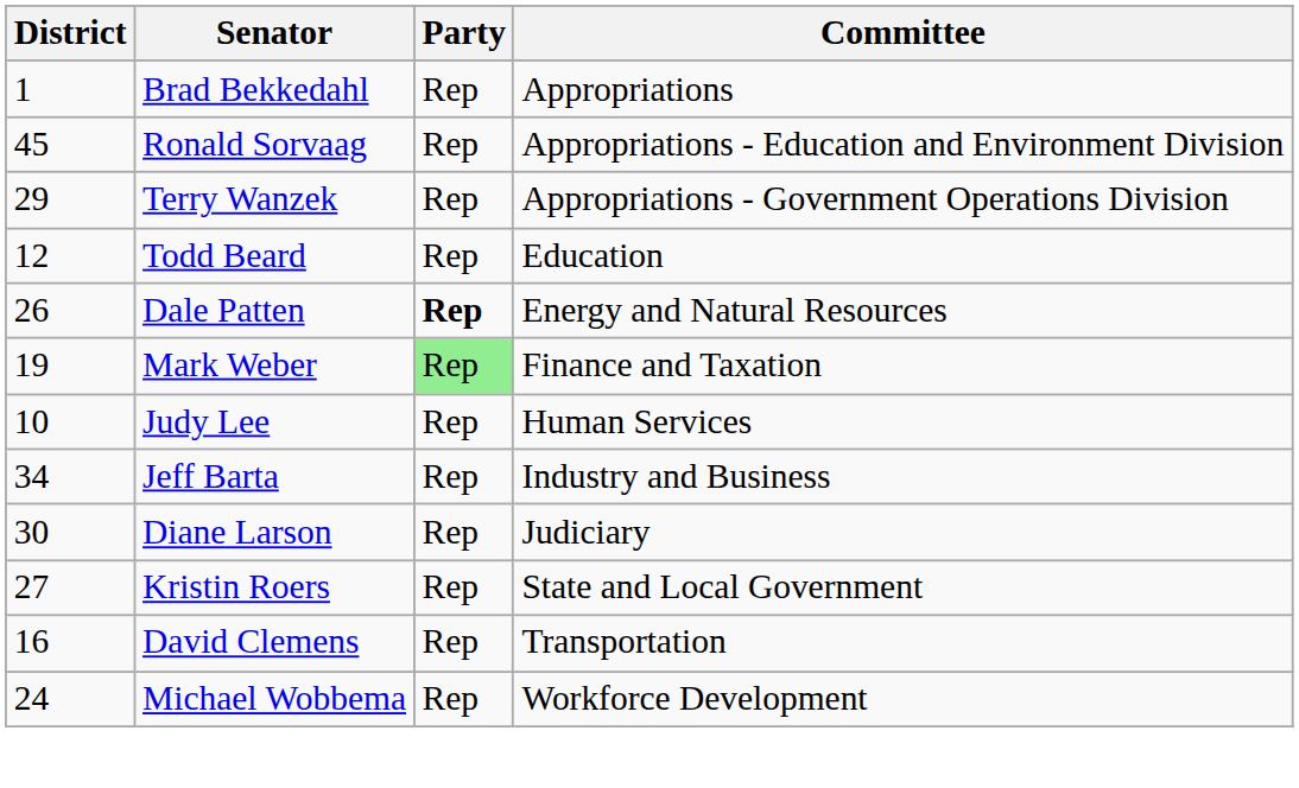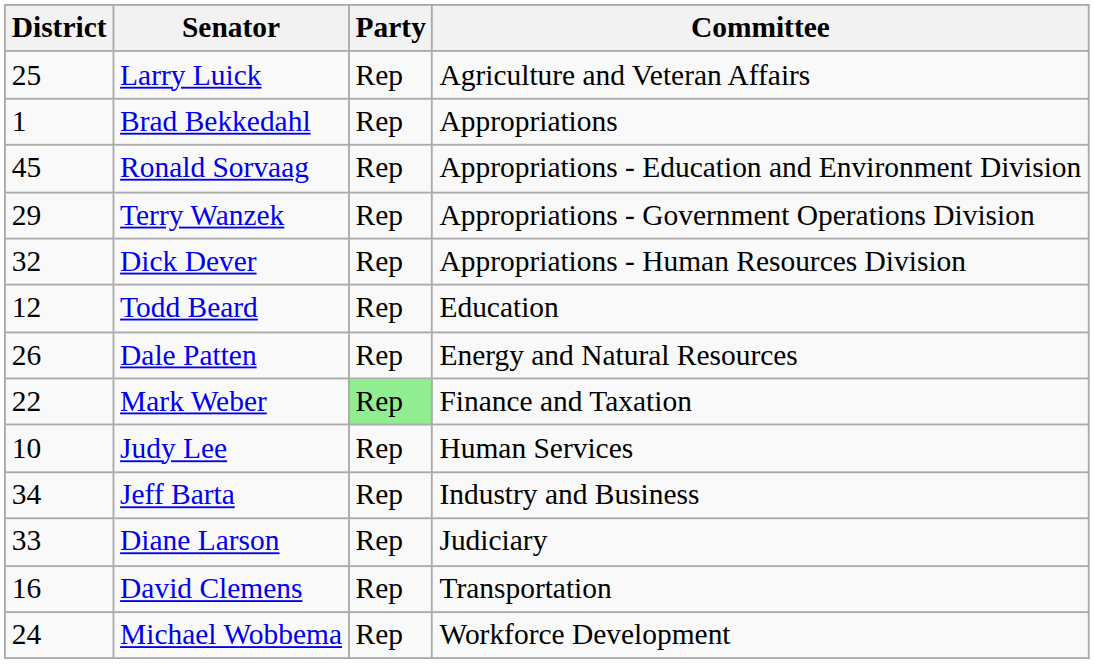+ row: 25 | Larry Luick | Rep | Agriculture and Veteran Affairs
+ row: 32 | Dick Dever | Rep | Appropriations - Human Resources Division
Dale Patten | Party: bold -> normal
Mark Weber | District: 19 -> 22
Diane Larson | District: 30 -> 33
- row: 27 | Kristin Roers | Rep | State and Local Government
